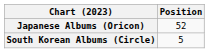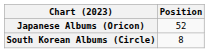South Korean Albums (Circle) | Position: 5 -> 8
